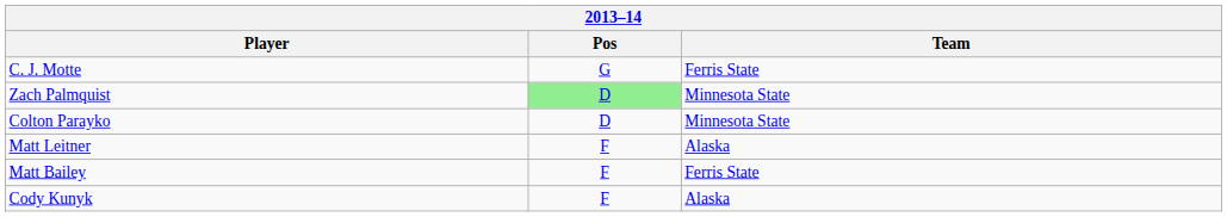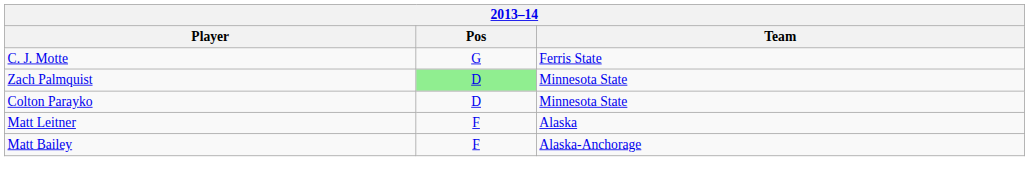Matt Bailey | Team: Ferris State -> Alaska-Anchorage
- row: Cody Kunyk | F | Alaska
